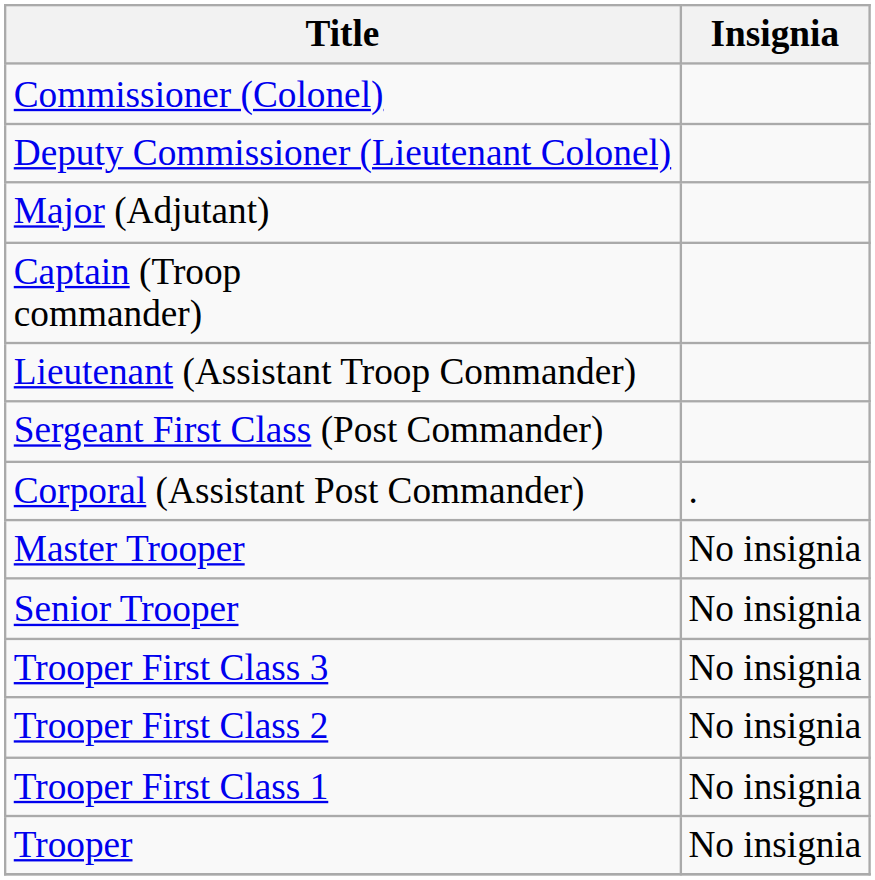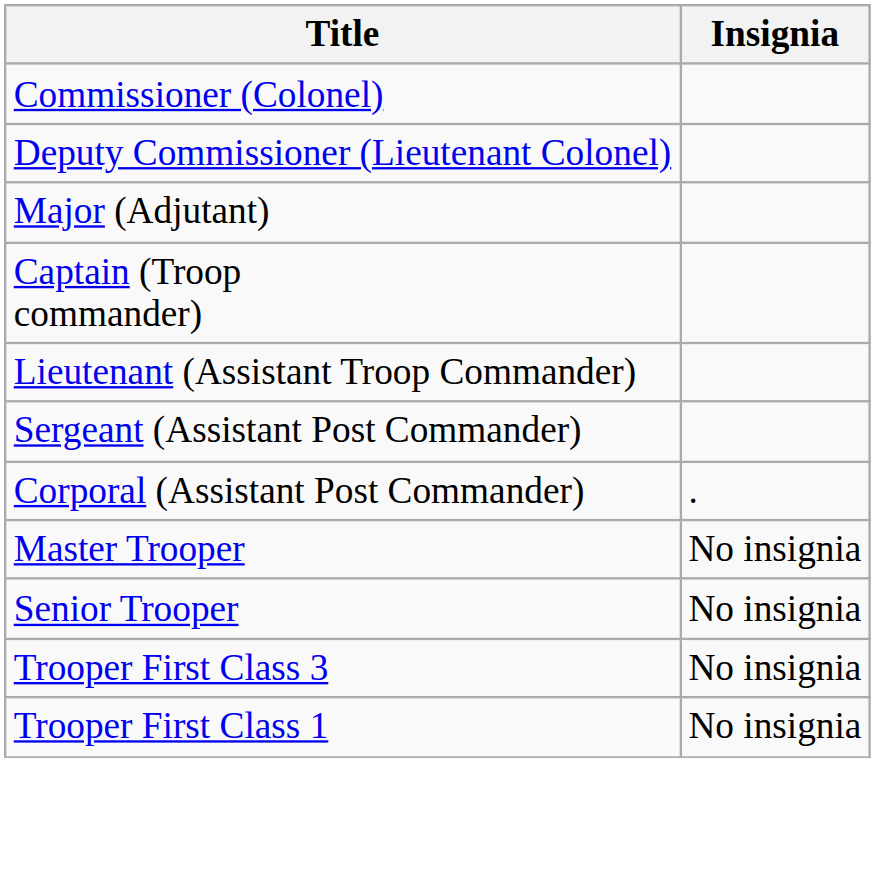- row: Sergeant First Class (Post Commander)
+ row: Sergeant (Assistant Post Commander)
- row: Trooper First Class 2 | No insignia
- row: Trooper | No insignia
